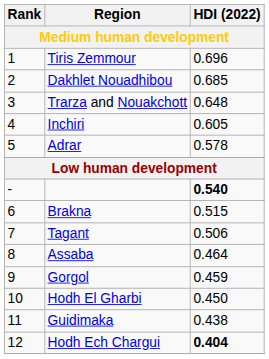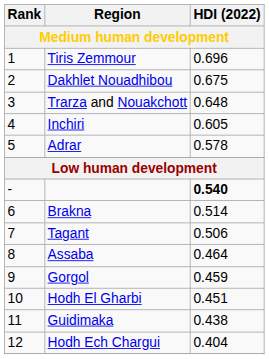Dakhlet Nouadhibou | HDI (2022): 0.685 -> 0.675
Brakna | HDI (2022): 0.515 -> 0.514
Hodh El Gharbi | HDI (2022): 0.450 -> 0.451
Hodh Ech Chargui | HDI (2022): bold -> normal
